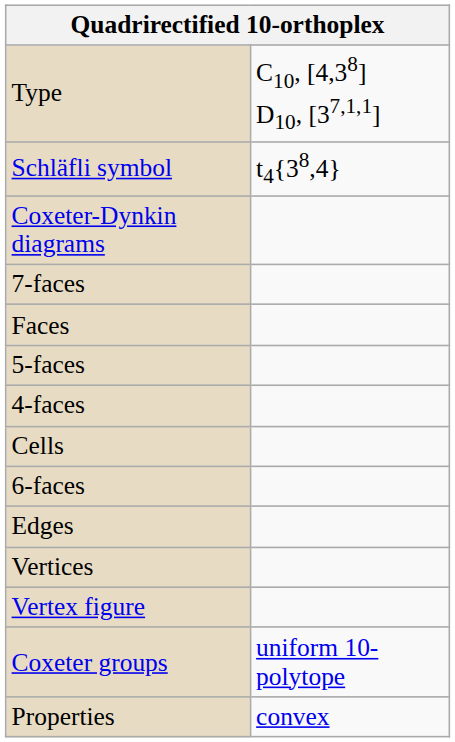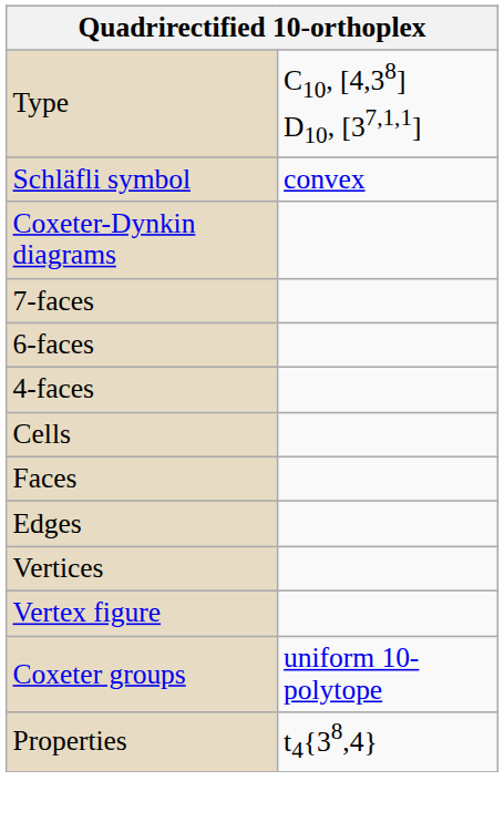Schläfli symbol | column 2: t4{38,4} -> convex
rows swapped: 6-faces <-> Faces
- row: 5-faces
Properties | column 2: convex -> t4{38,4}
